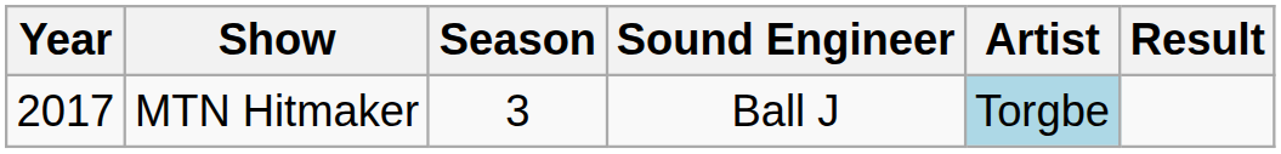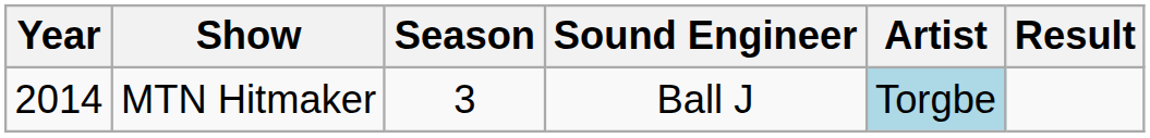MTN Hitmaker | Year: 2017 -> 2014
